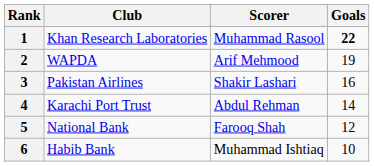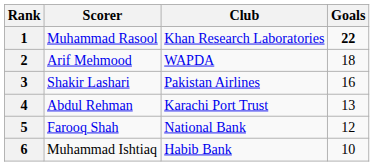columns swapped: Scorer <-> Club
2 | Goals: 19 -> 18
4 | Goals: 14 -> 13
